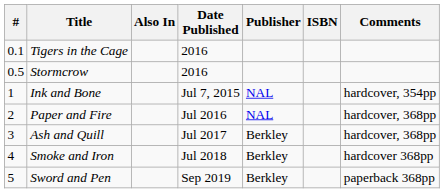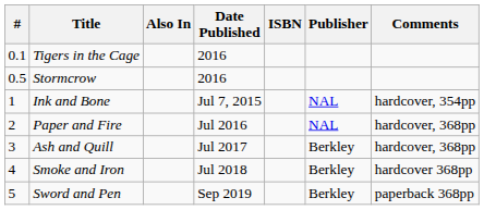columns swapped: Publisher <-> ISBN
